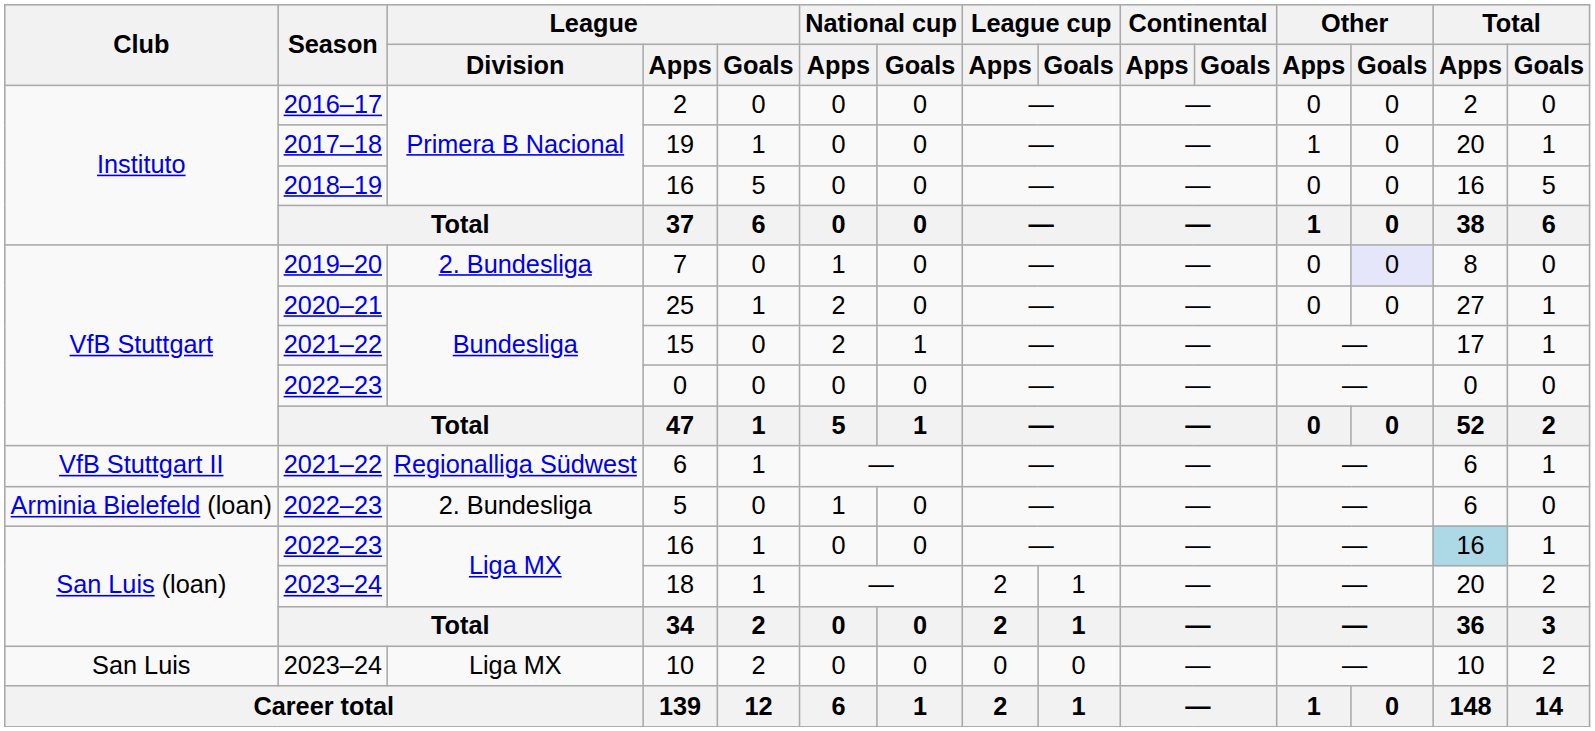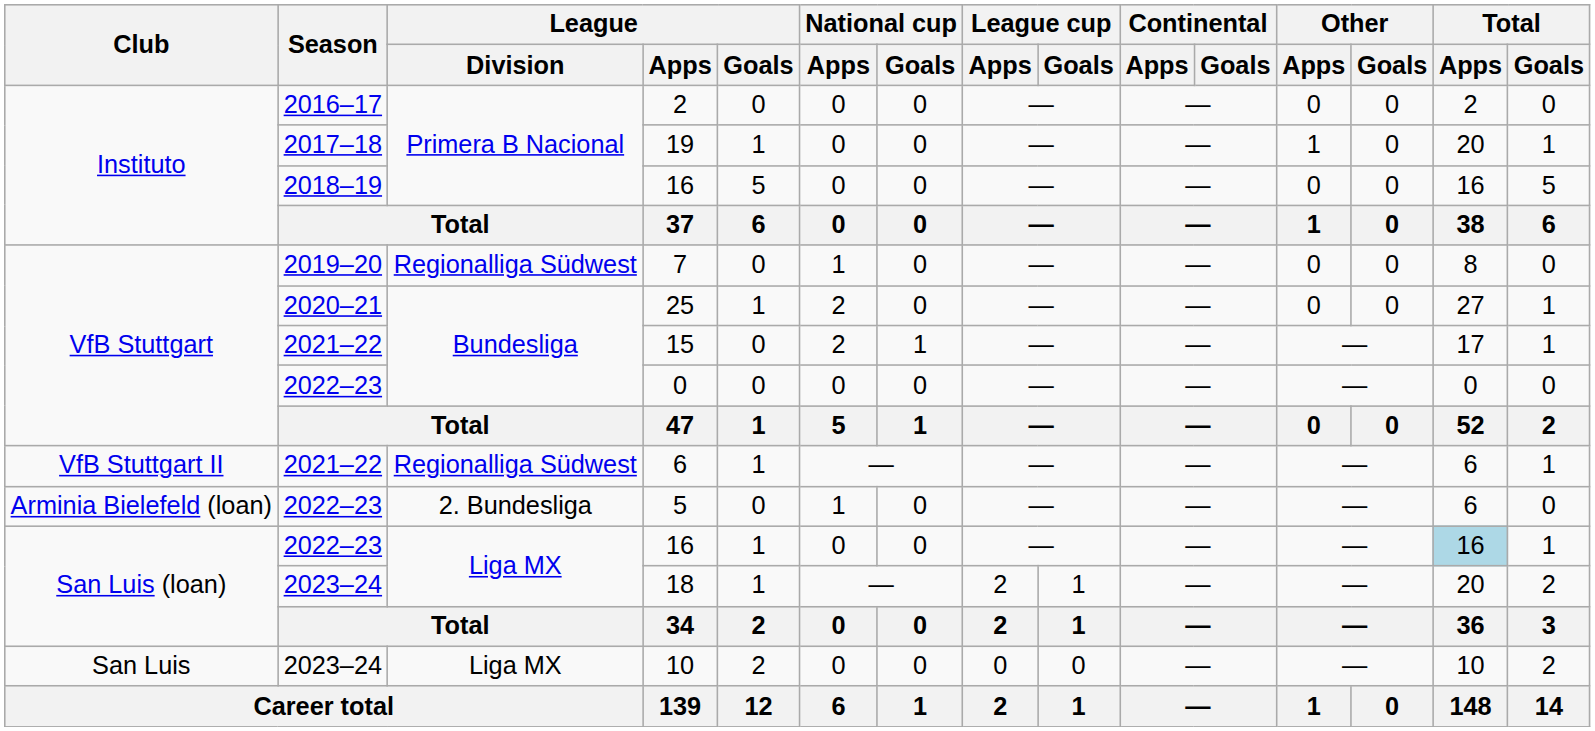7 | League / Division: 2. Bundesliga -> Regionalliga Südwest
7 | Other / Goals: lavender background -> no background
